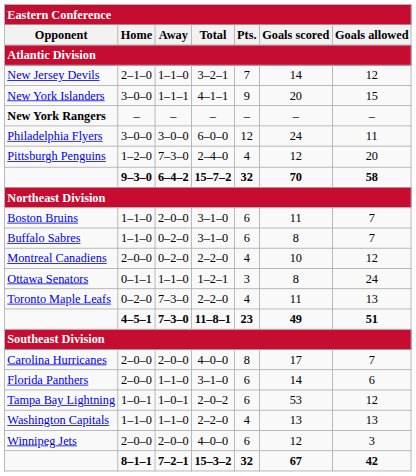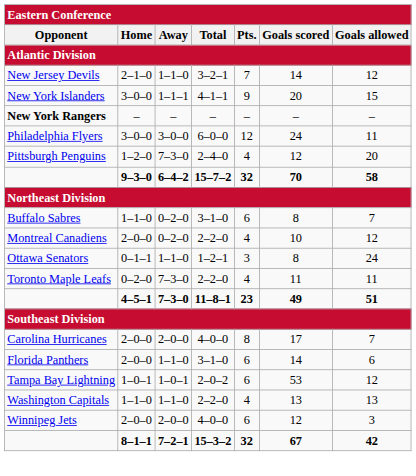- row: Boston Bruins | 1–1–0 | 2–0–0 | 3–1–0 | 6 | 11 | 7
Toronto Maple Leafs | Goals allowed: 13 -> 11
